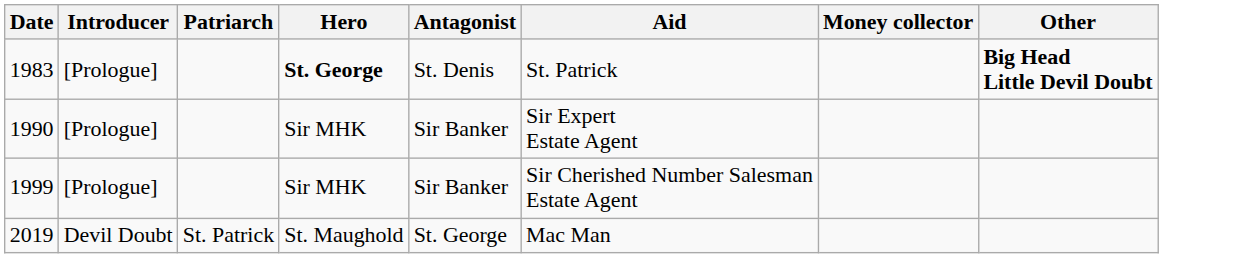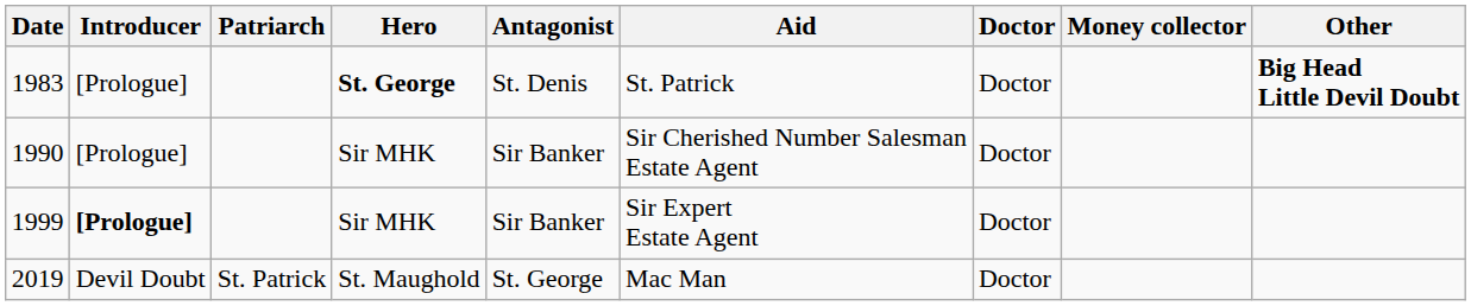+ column: Doctor | Doctor | Doctor | Doctor | Doctor
1990 | Aid: Sir Expert Estate Agent -> Sir Cherished Number Salesman Estate Agent
1999 | Introducer: normal -> bold
1999 | Aid: Sir Cherished Number Salesman Estate Agent -> Sir Expert Estate Agent
